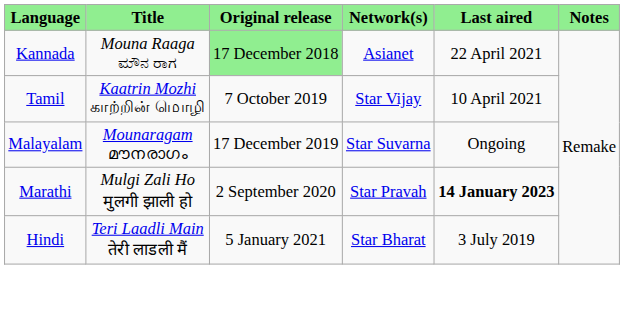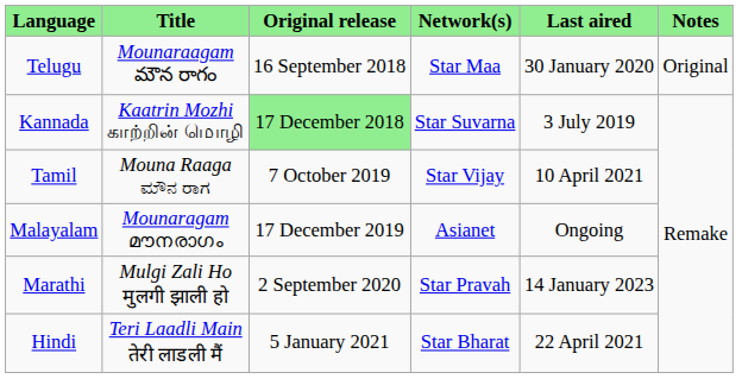+ row: Telugu | Mounaraagam మౌన రాగం | 16 September 2018 | Star Maa | 30 January 2020 | Original
Kannada | Title: Mouna Raaga ಮೌನ ರಾಗ -> Kaatrin Mozhi காற்றின் மொழி
Kannada | Network(s): Asianet -> Star Suvarna
Kannada | Last aired: 22 April 2021 -> 3 July 2019
Tamil | Title: Kaatrin Mozhi காற்றின் மொழி -> Mouna Raaga ಮೌನ ರಾಗ
Malayalam | Network(s): Star Suvarna -> Asianet
Marathi | Last aired: bold -> normal
Hindi | Last aired: 3 July 2019 -> 22 April 2021
